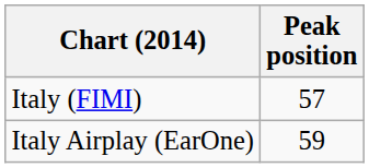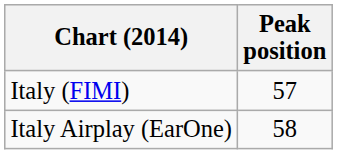Italy Airplay (EarOne) | Peak position: 59 -> 58
